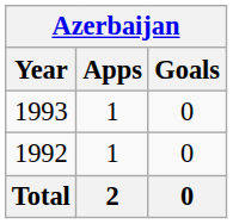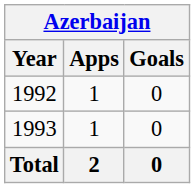rows swapped: 1992 <-> 1993
